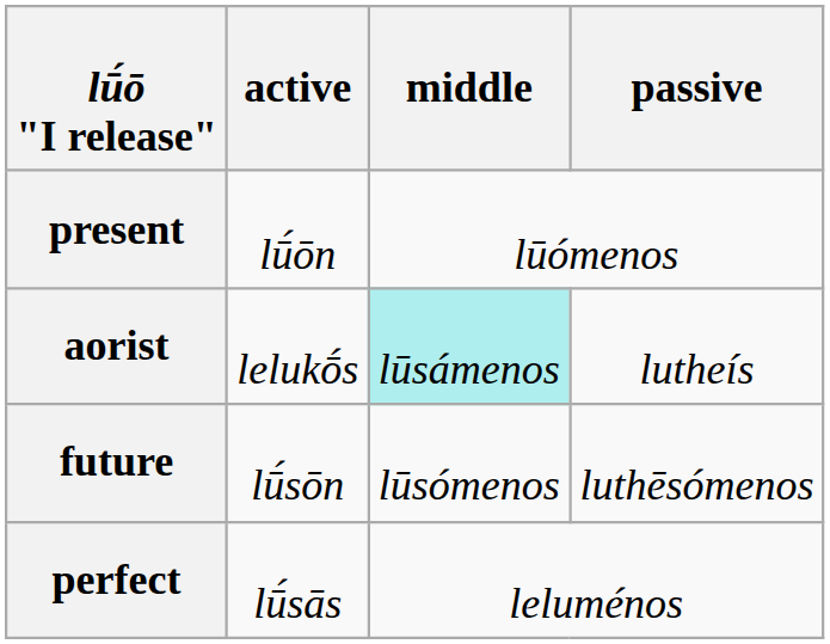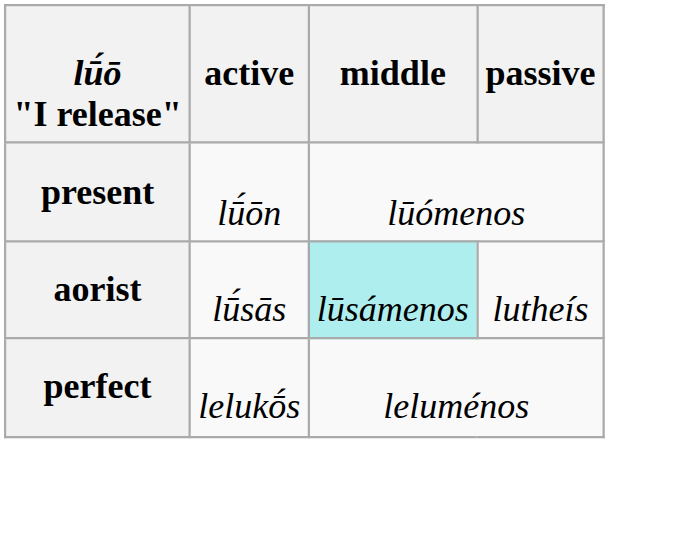aorist | active: lelukṓs -> lū́sās
- row: future | lū́sōn | lūsómenos | luthēsómenos
perfect | active: lū́sās -> lelukṓs
